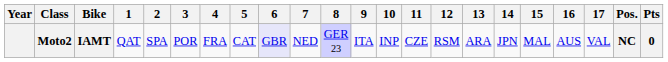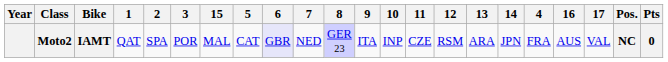columns swapped: 4 <-> 15
